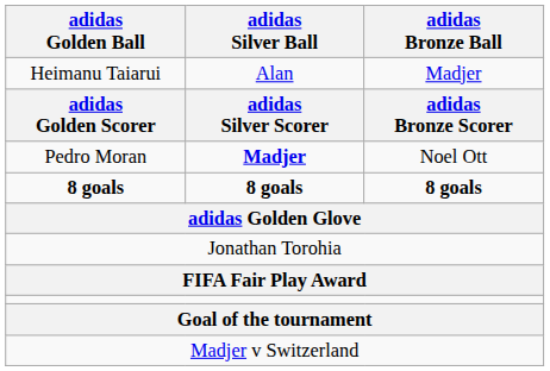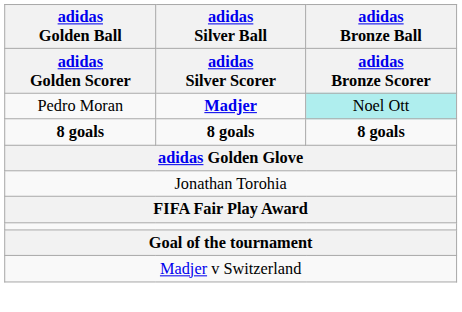- row: Heimanu Taiarui | Alan | Madjer
Pedro Moran | adidas Bronze Ball: no background -> paleturquoise background
